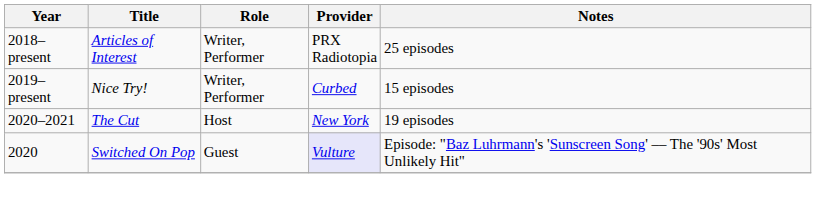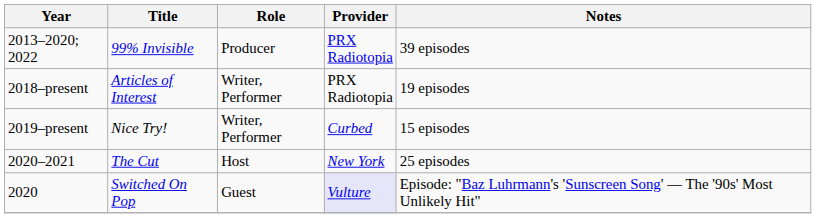+ row: 2013–2020; 2022 | 99% Invisible | Producer | PRX Radiotopia | 39 episodes
Articles of Interest | Notes: 25 episodes -> 19 episodes
The Cut | Notes: 19 episodes -> 25 episodes
